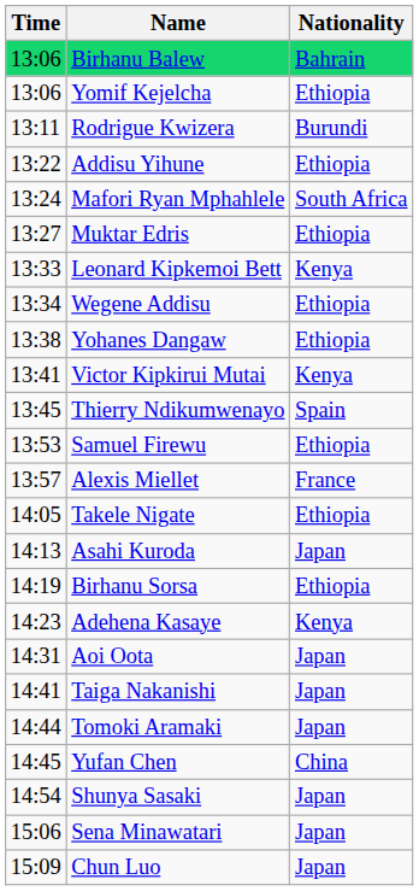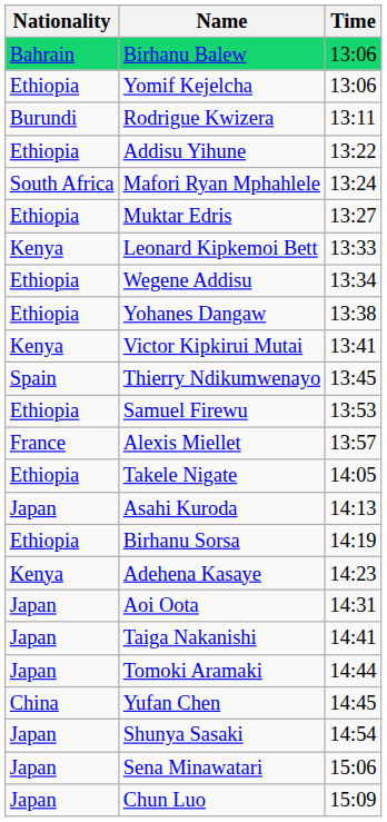columns swapped: Time <-> Nationality
